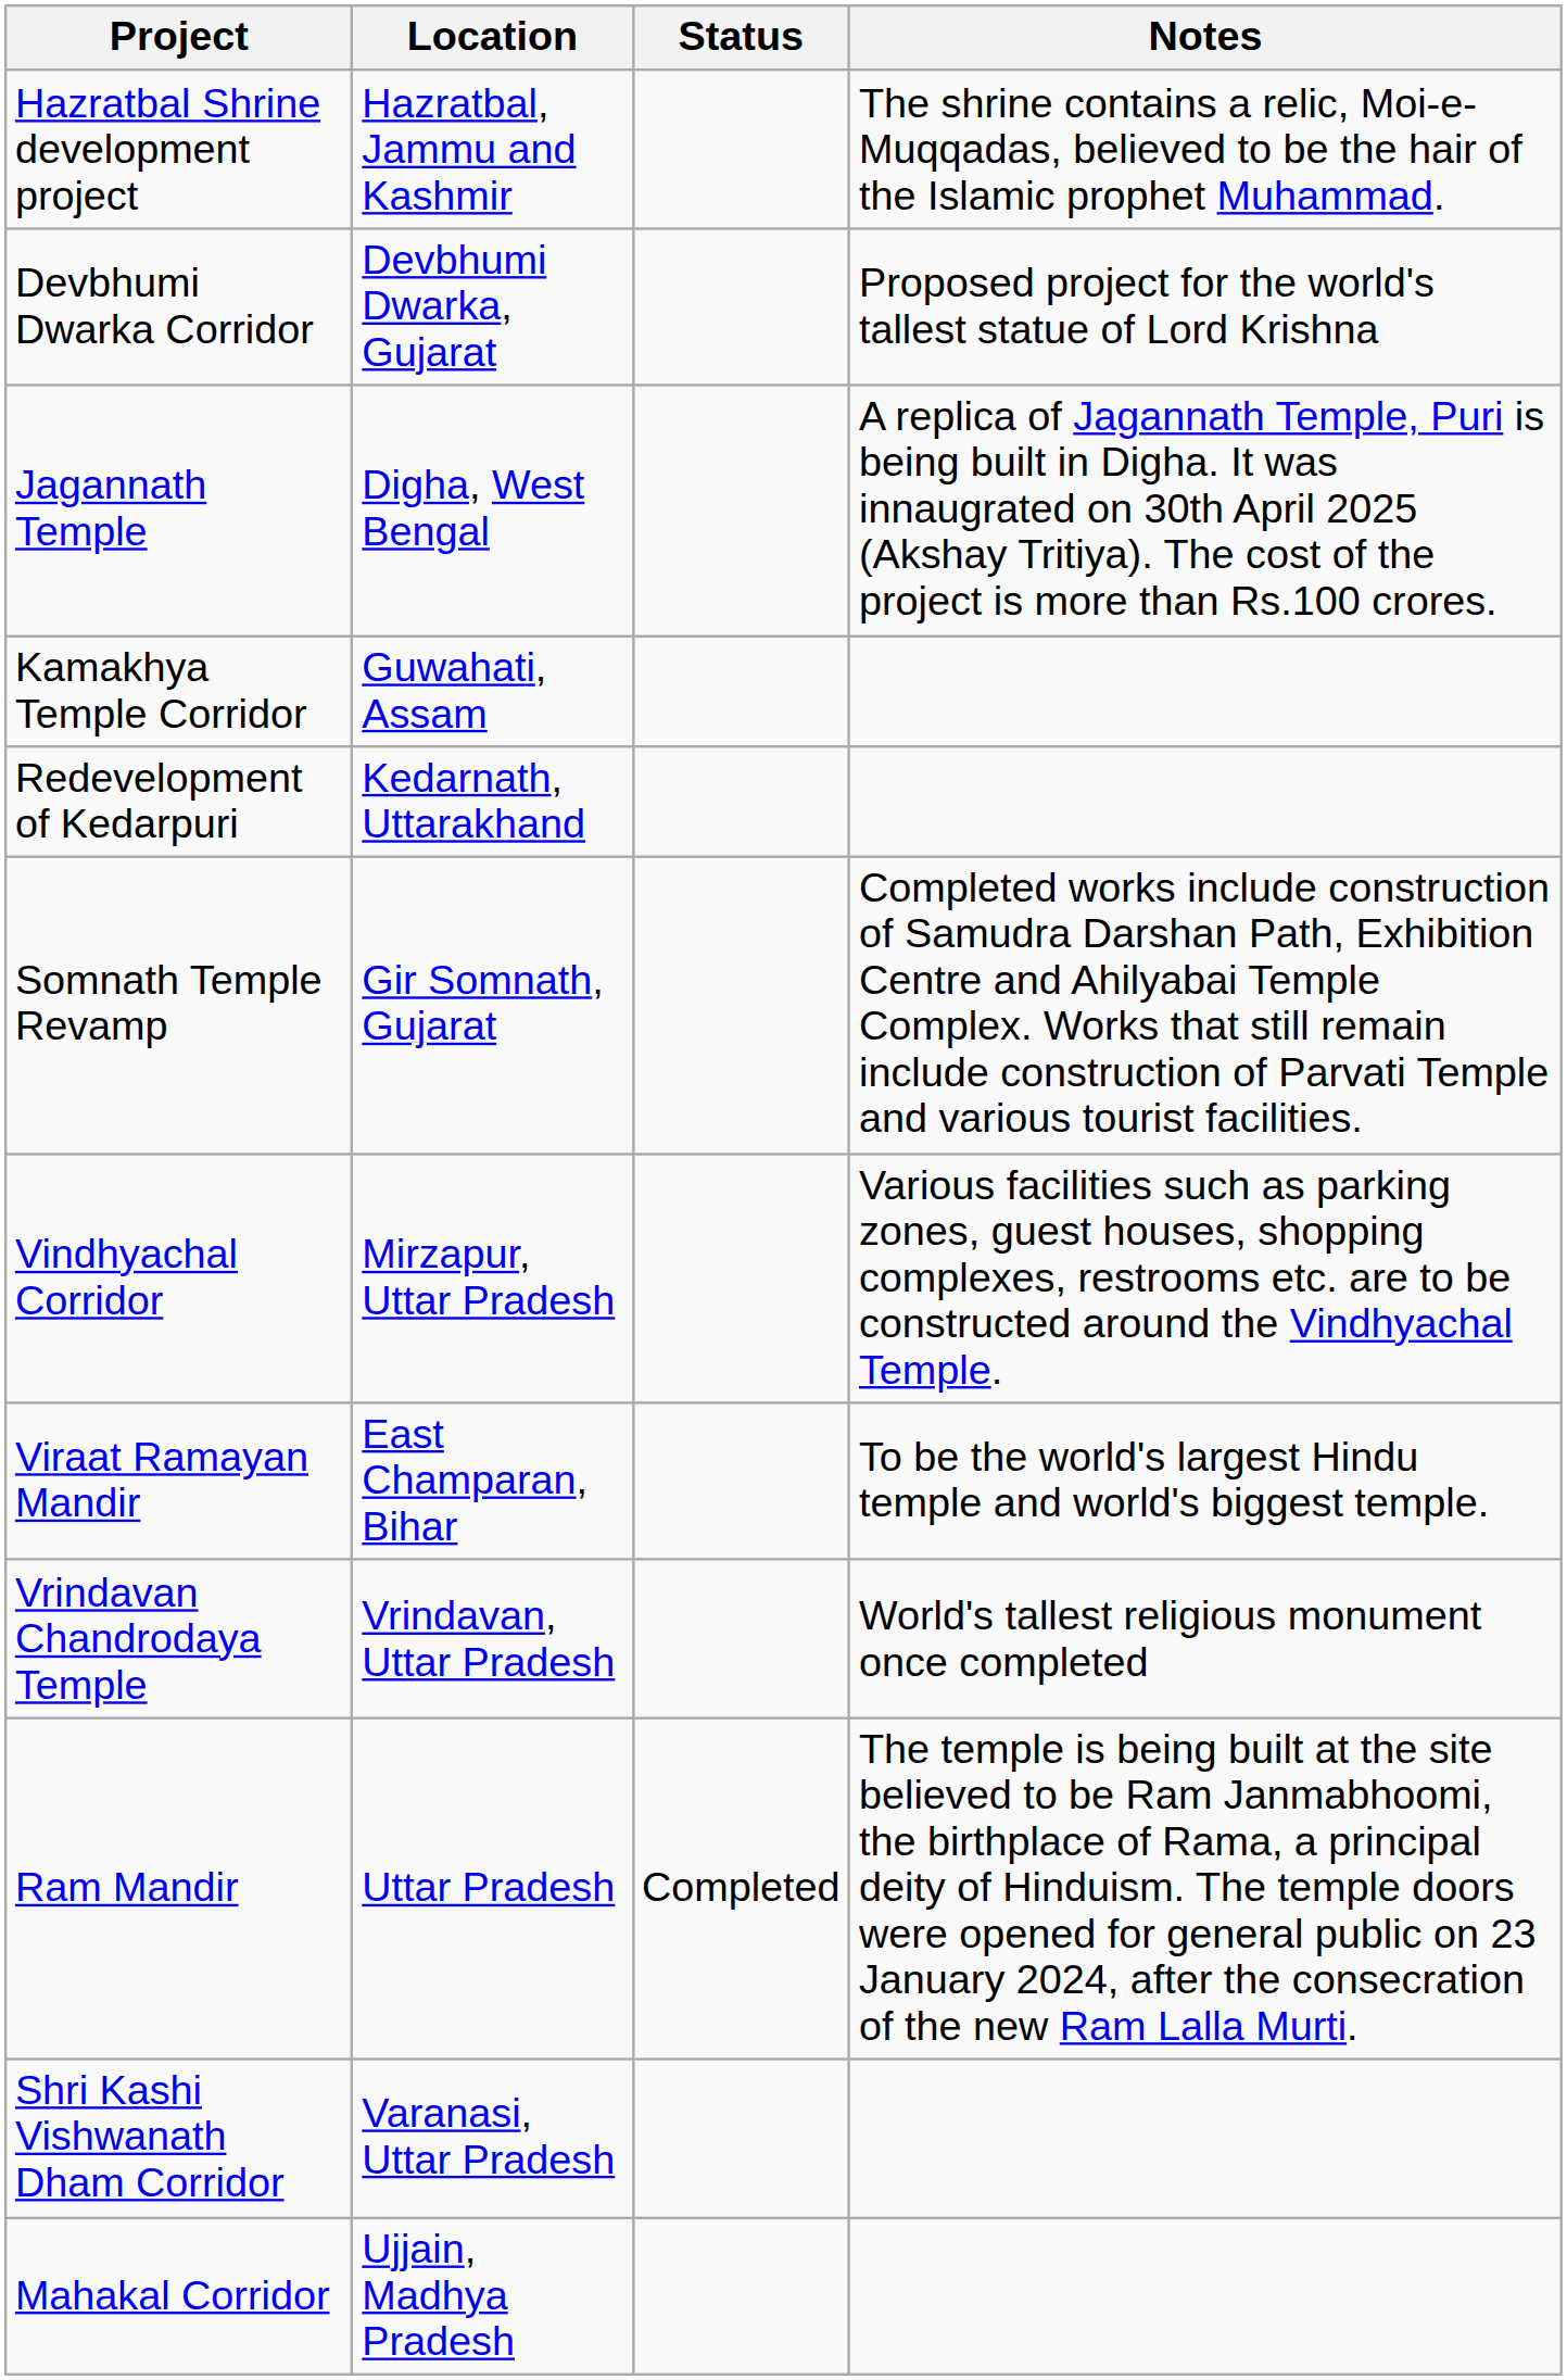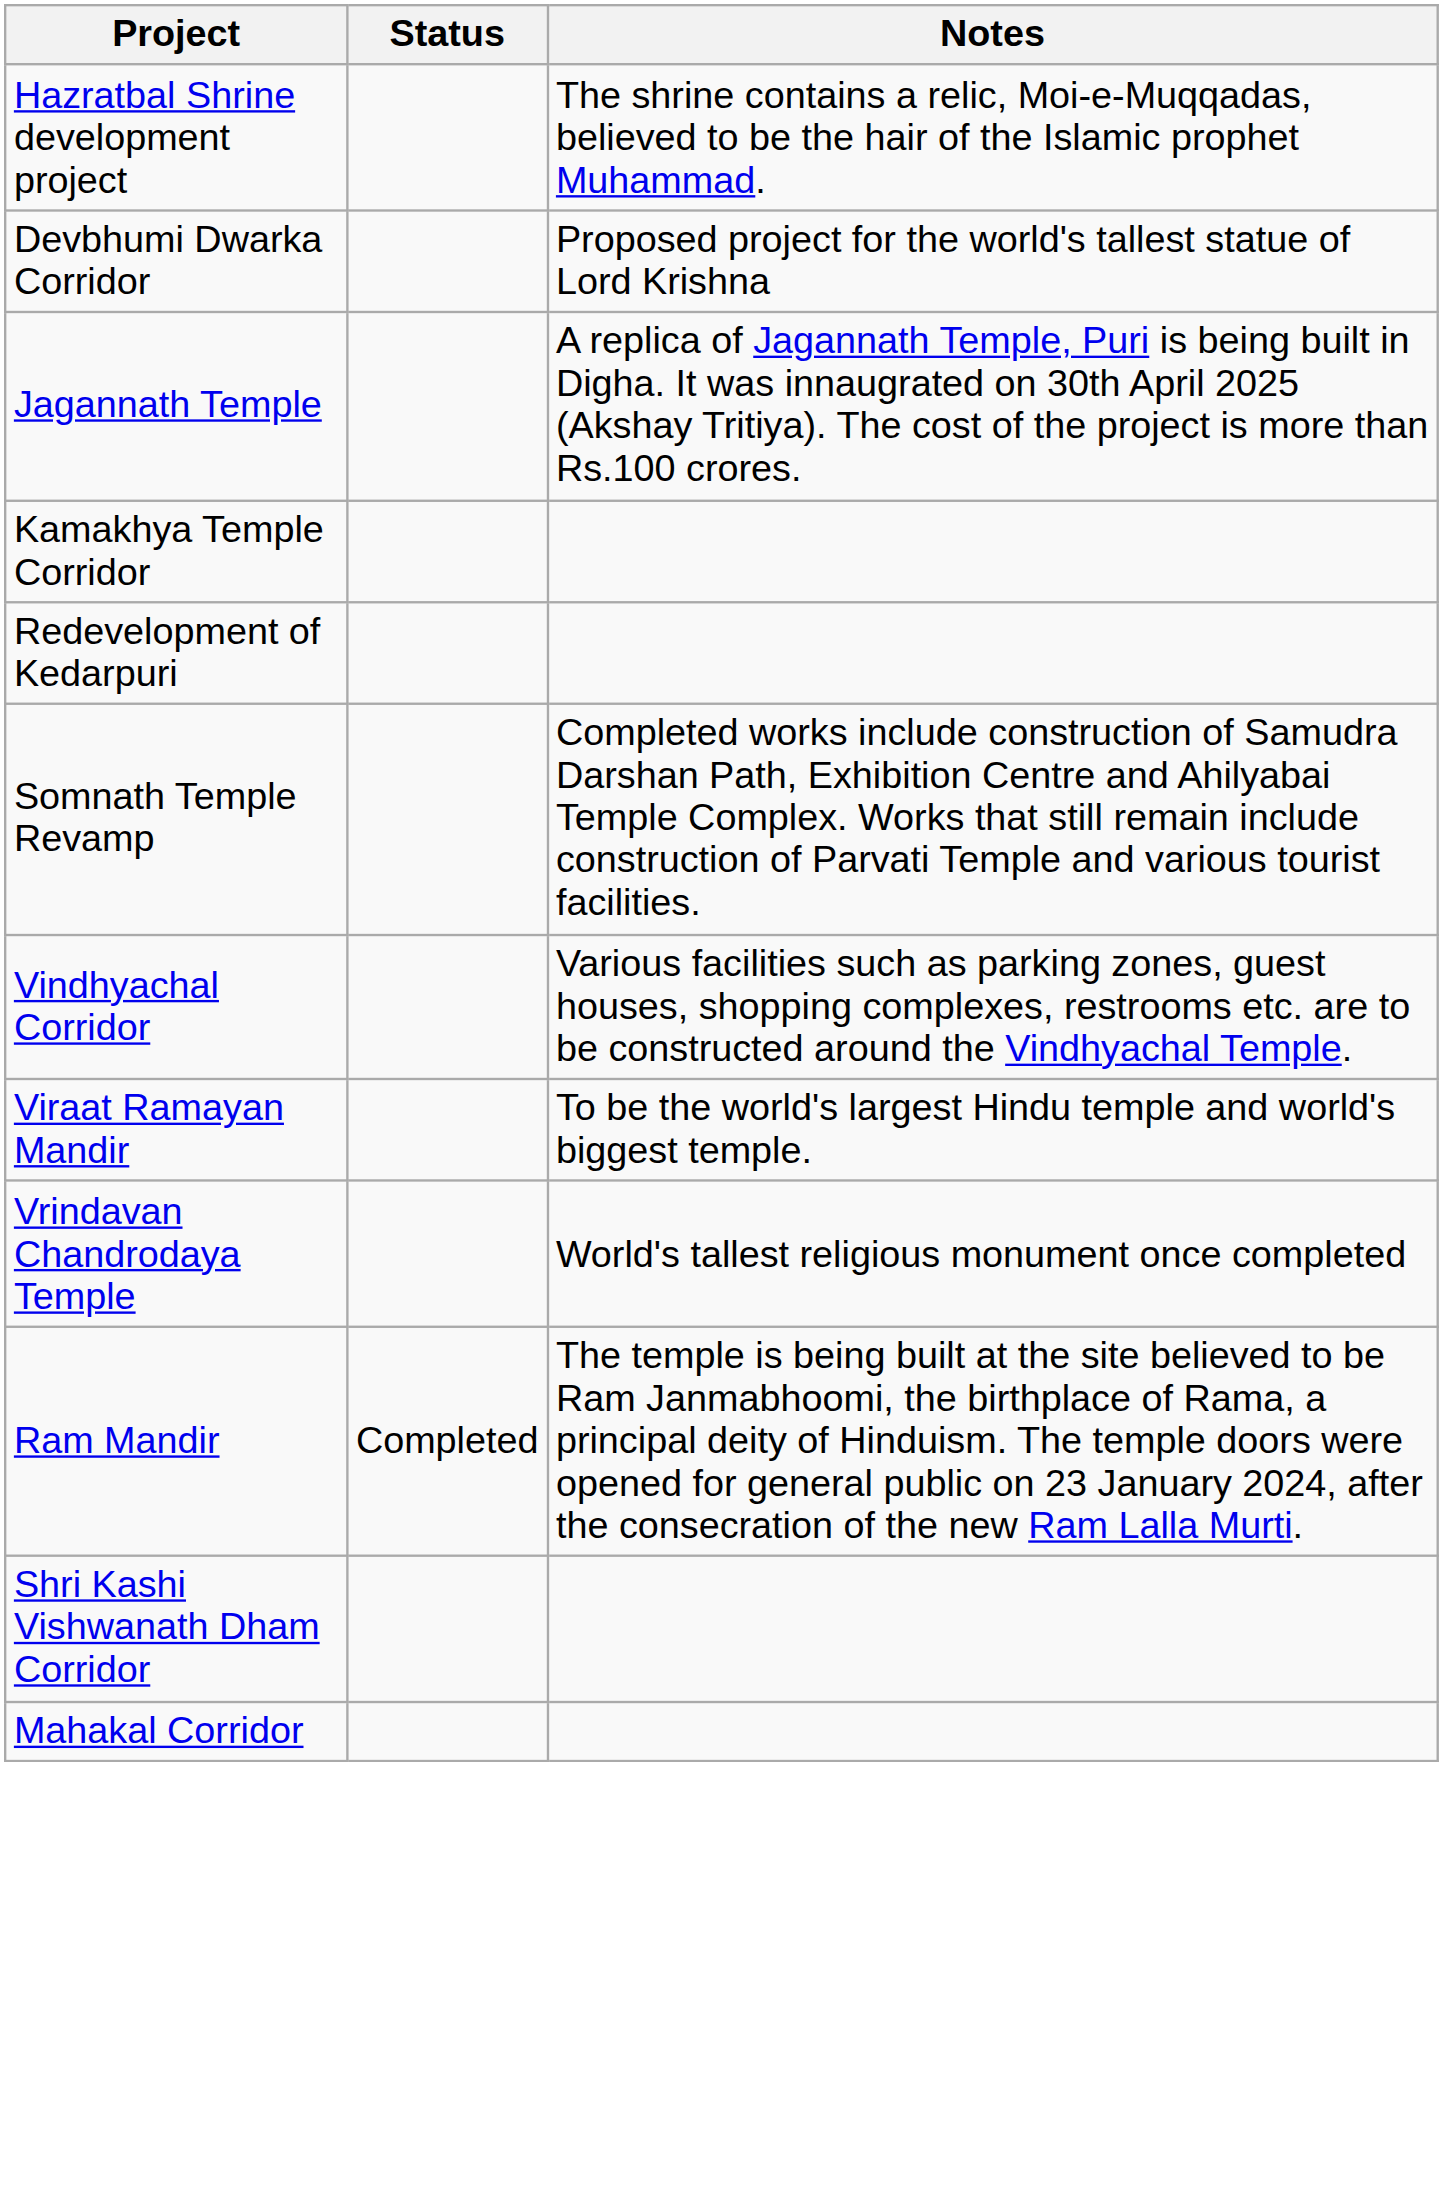- column: Location | Hazratbal, Jammu and Kashmir | Devbhumi Dwarka, Gujarat | Digha, West Bengal | Guwahati, Assam | Kedarnath, Uttarakhand | Gir Somnath, Gujarat | Mirzapur, Uttar Pradesh | East Champaran, Bihar | Vrindavan, Uttar Pradesh | Uttar Pradesh | Varanasi, Uttar Pradesh | Ujjain, Madhya Pradesh
